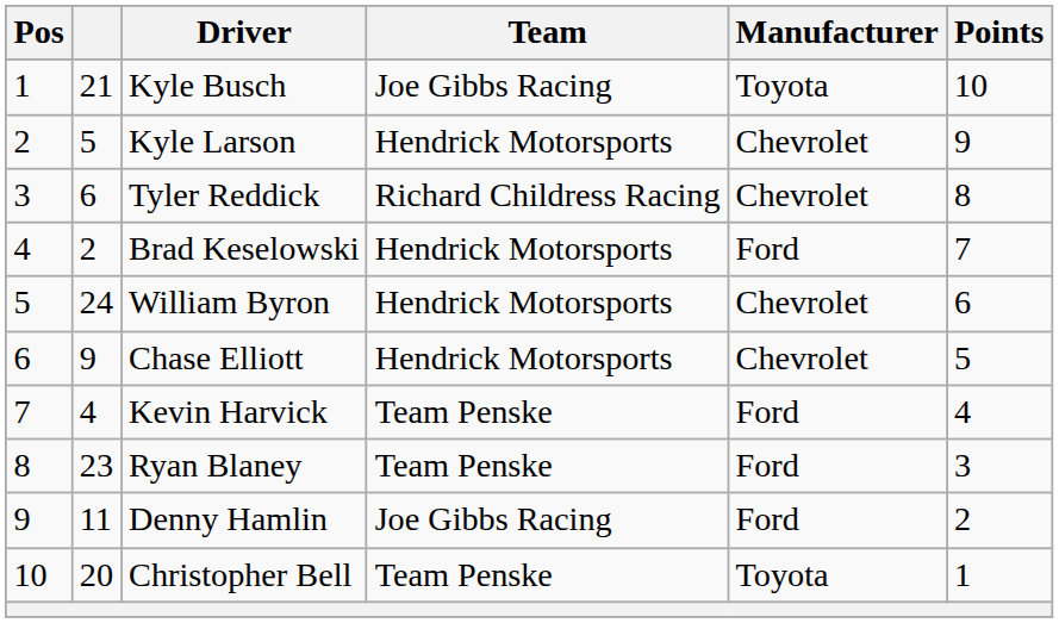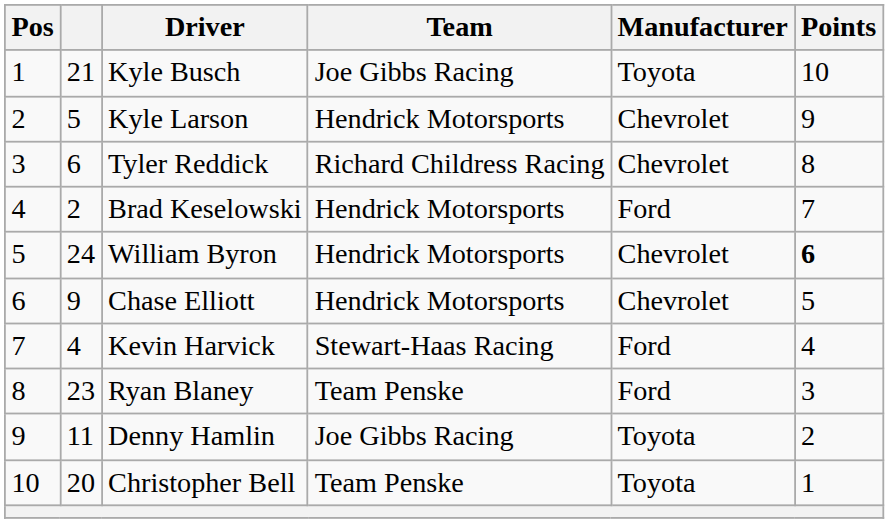William Byron | Points: normal -> bold
Kevin Harvick | Team: Team Penske -> Stewart-Haas Racing
Denny Hamlin | Manufacturer: Ford -> Toyota
